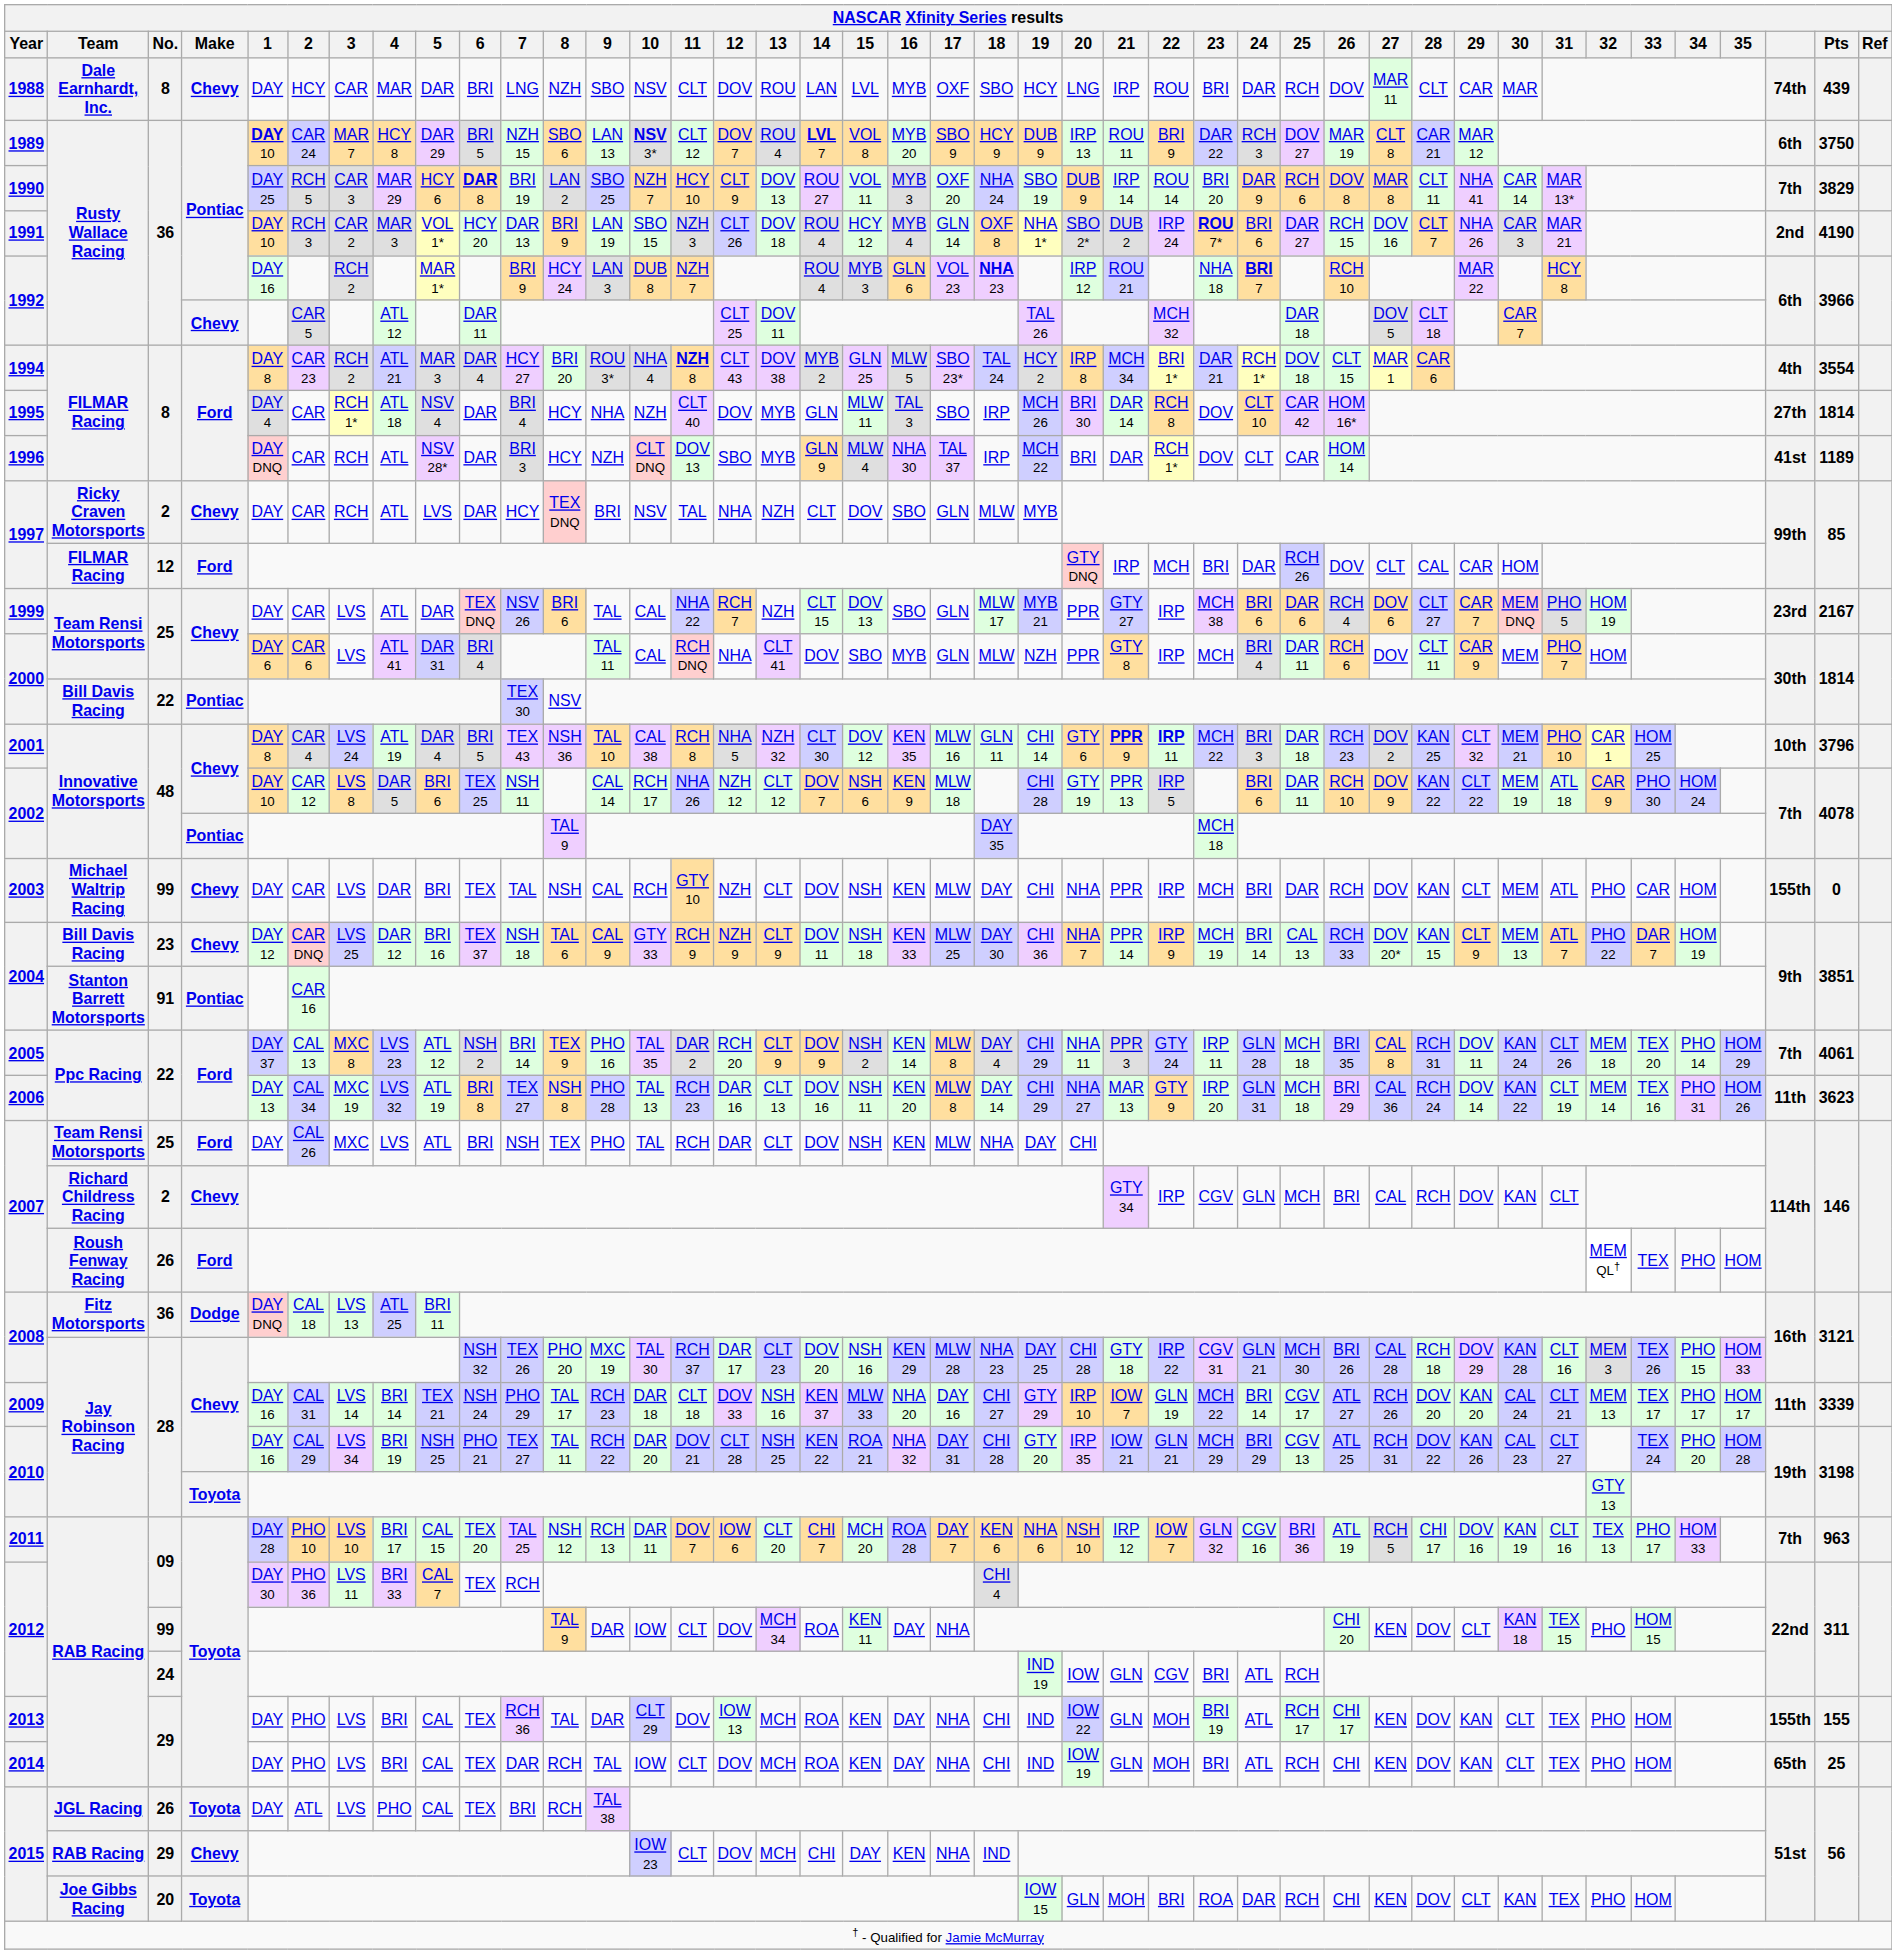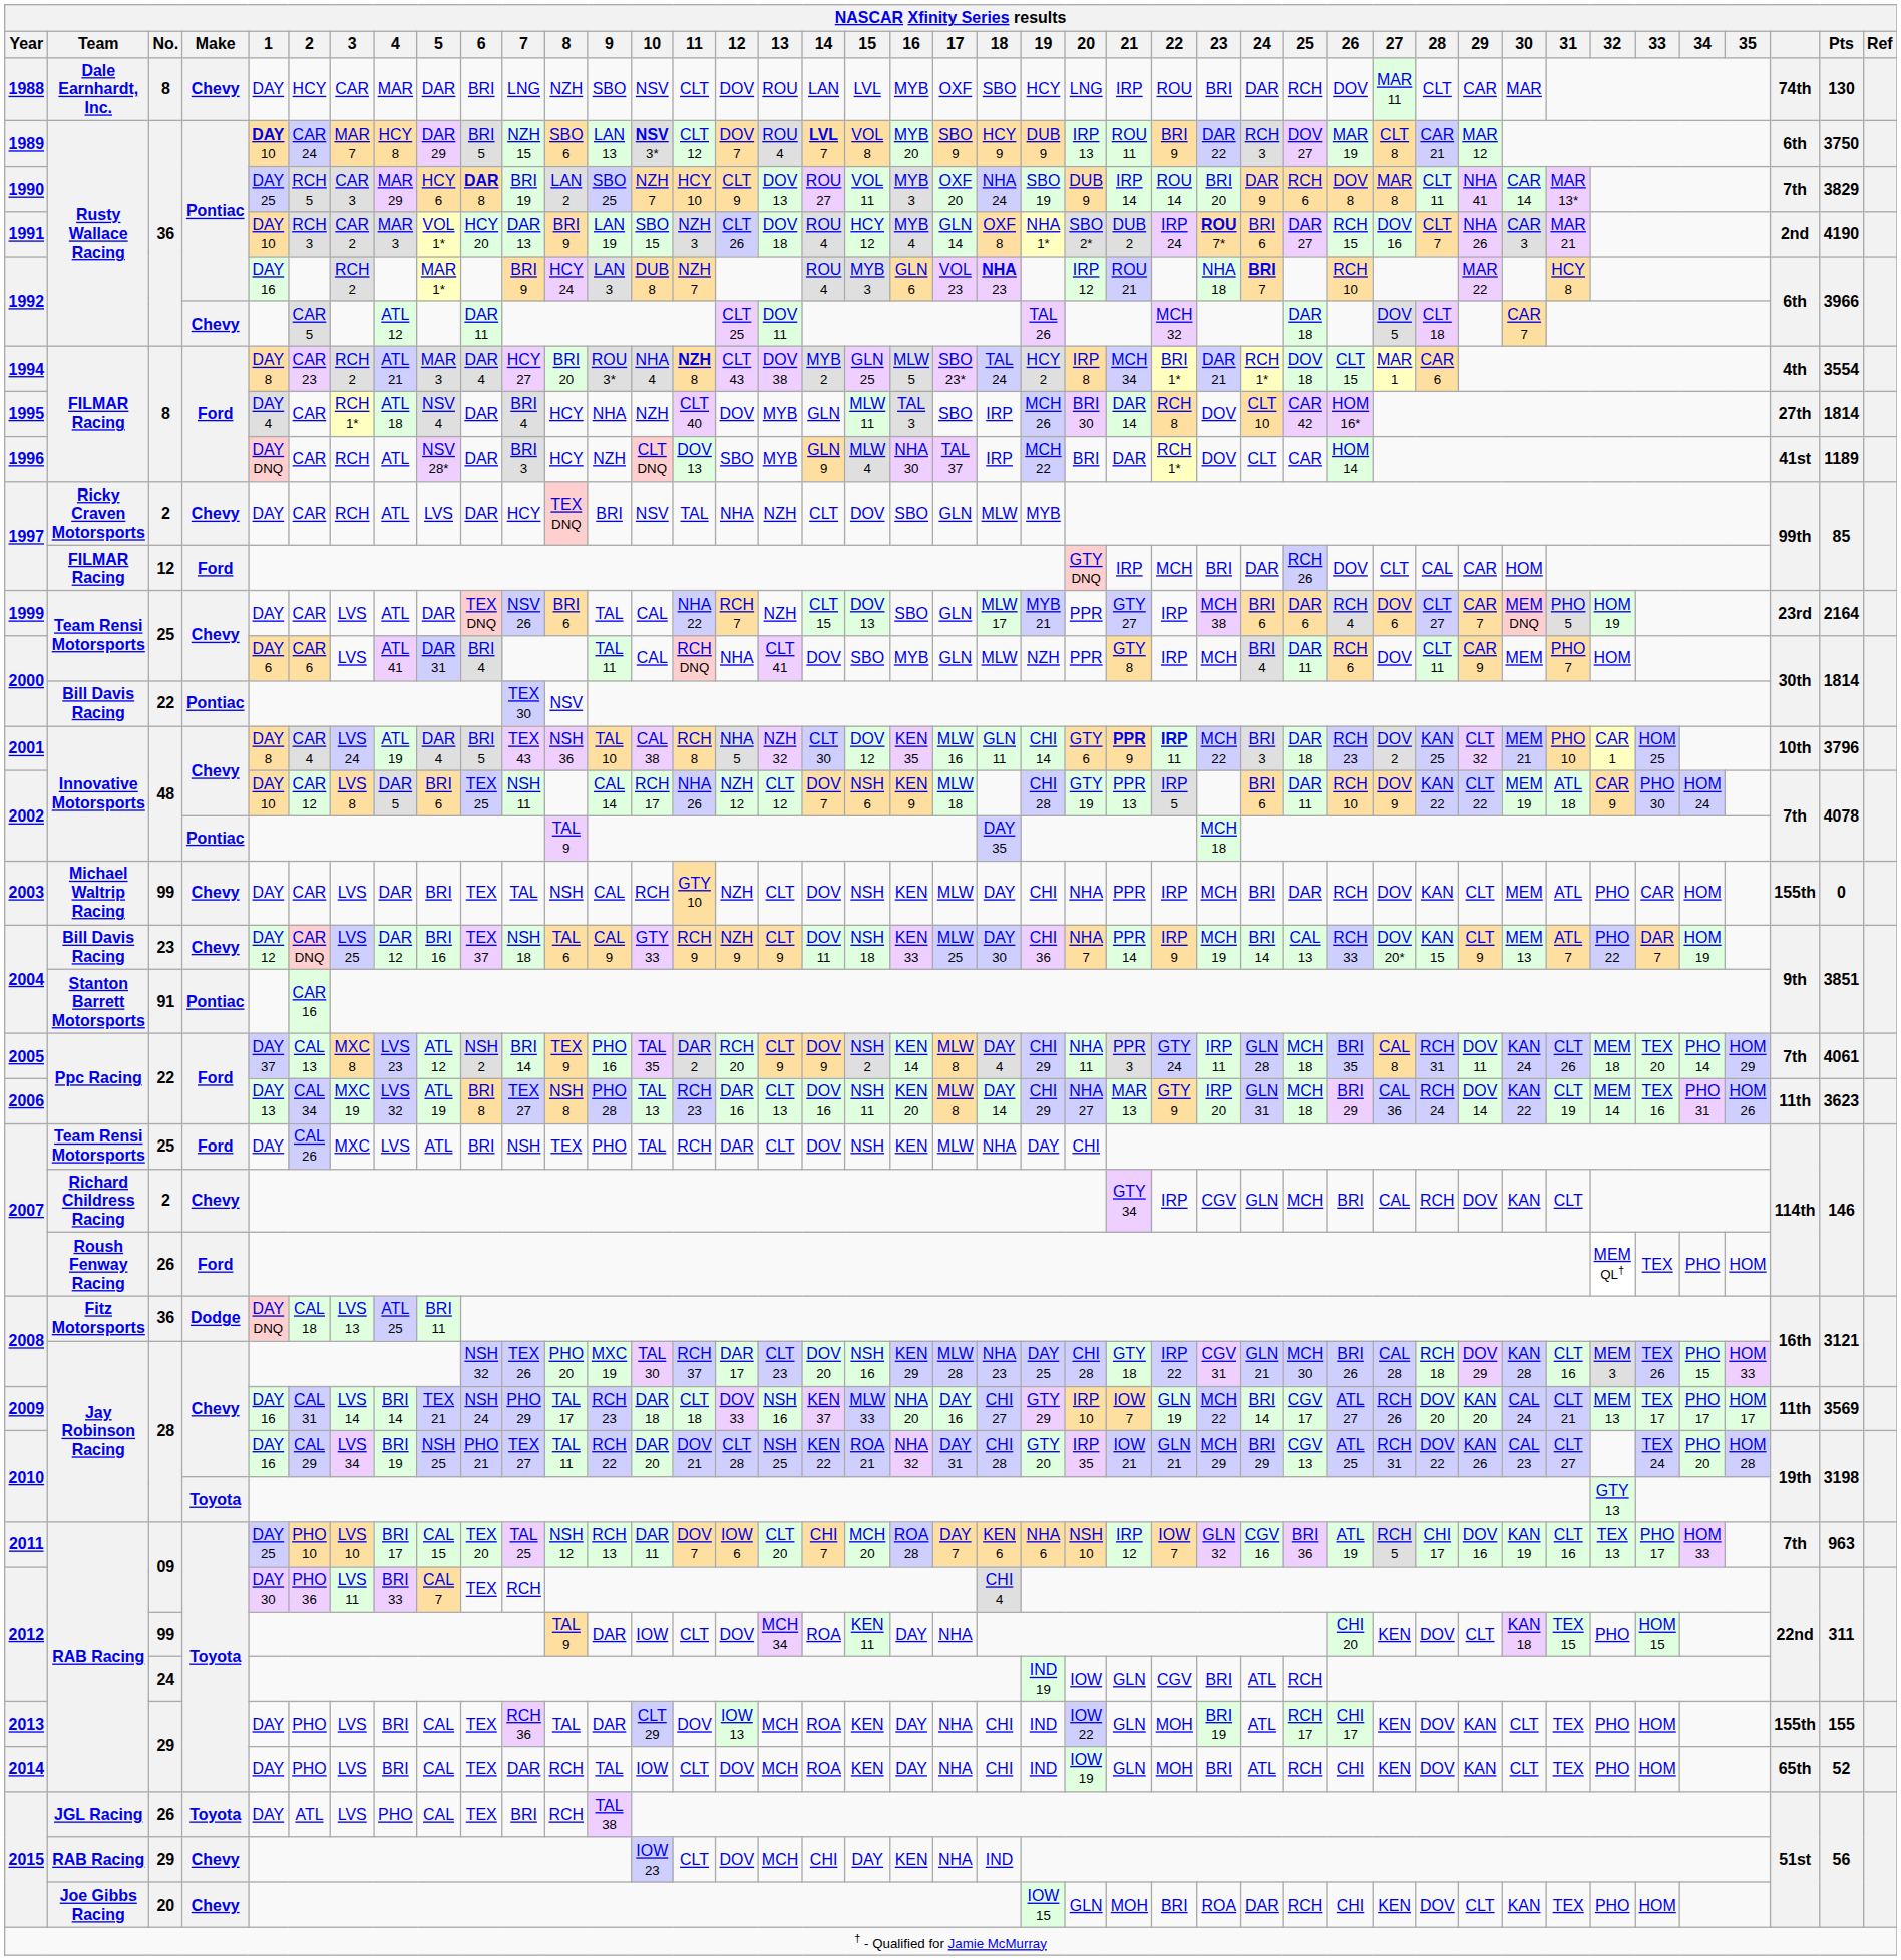1988 | NASCAR Xfinity Series results / Pts: 439 -> 130
1999 | NASCAR Xfinity Series results / Pts: 2167 -> 2164
2009 | NASCAR Xfinity Series results / Pts: 3339 -> 3569
2011 | NASCAR Xfinity Series results / 1: DAY 28 -> DAY 25
2014 | NASCAR Xfinity Series results / Pts: 25 -> 52
2015 / 20 | NASCAR Xfinity Series results / Make: Toyota -> Chevy
